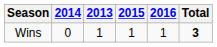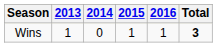columns swapped: 2013 <-> 2014
